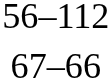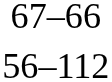rows swapped: 67–66 <-> 56–112
